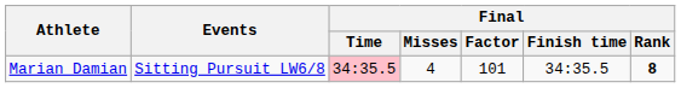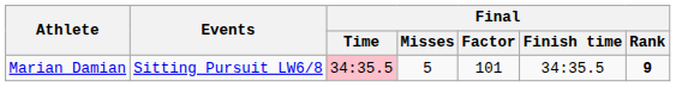Marian Damian | Final / Misses: 4 -> 5
Marian Damian | Final / Rank: 8 -> 9
